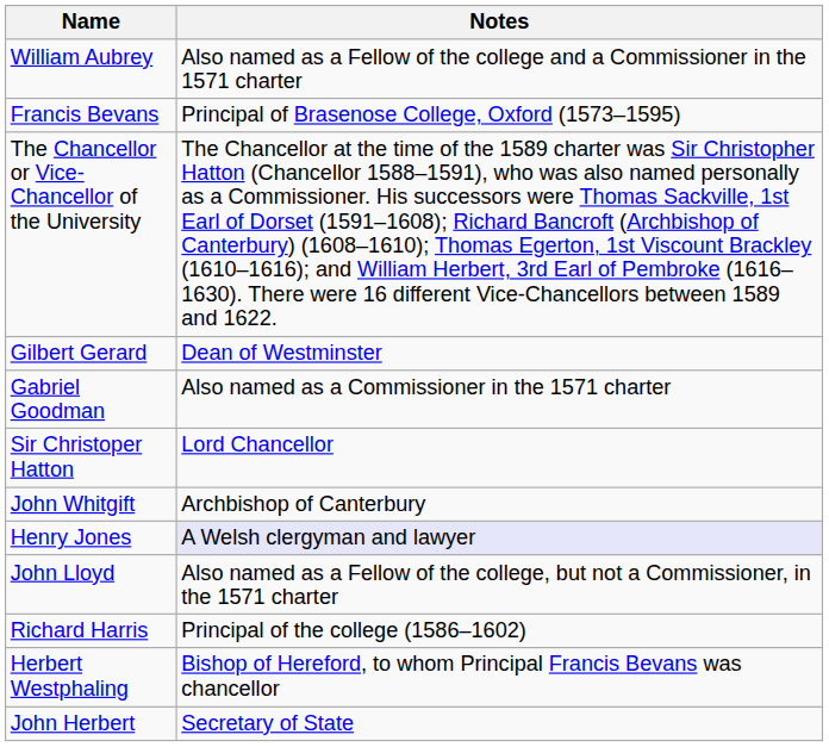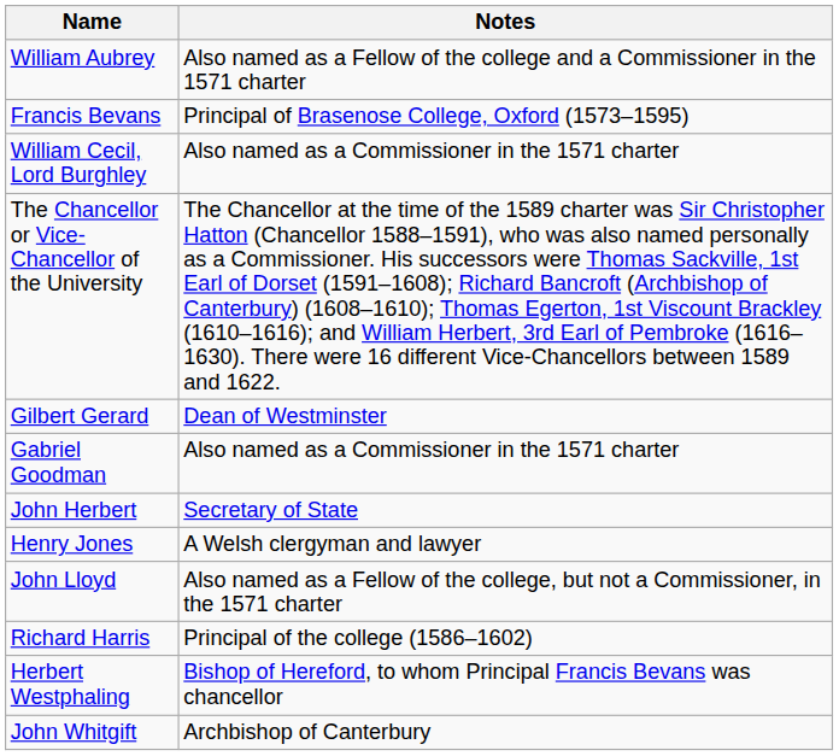+ row: William Cecil, Lord Burghley | Also named as a Commissioner in the 1571 charter
- row: Sir Christoper Hatton | Lord Chancellor
rows swapped: John Herbert <-> John Whitgift
Henry Jones | Notes: lavender background -> no background
